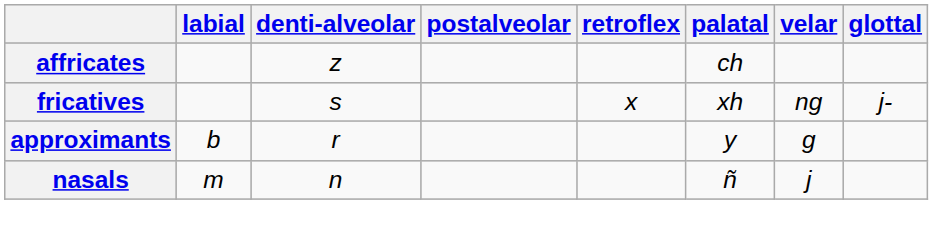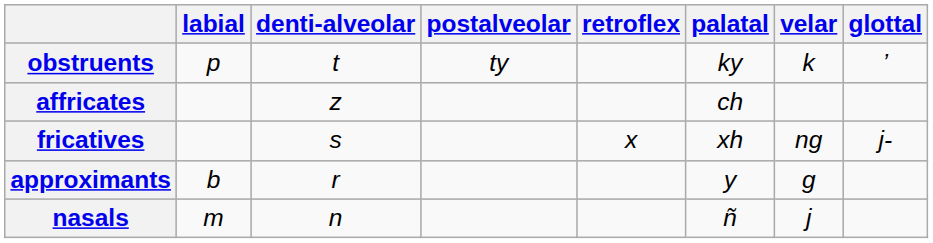+ row: obstruents | p | t | ty | ky | k | ’
